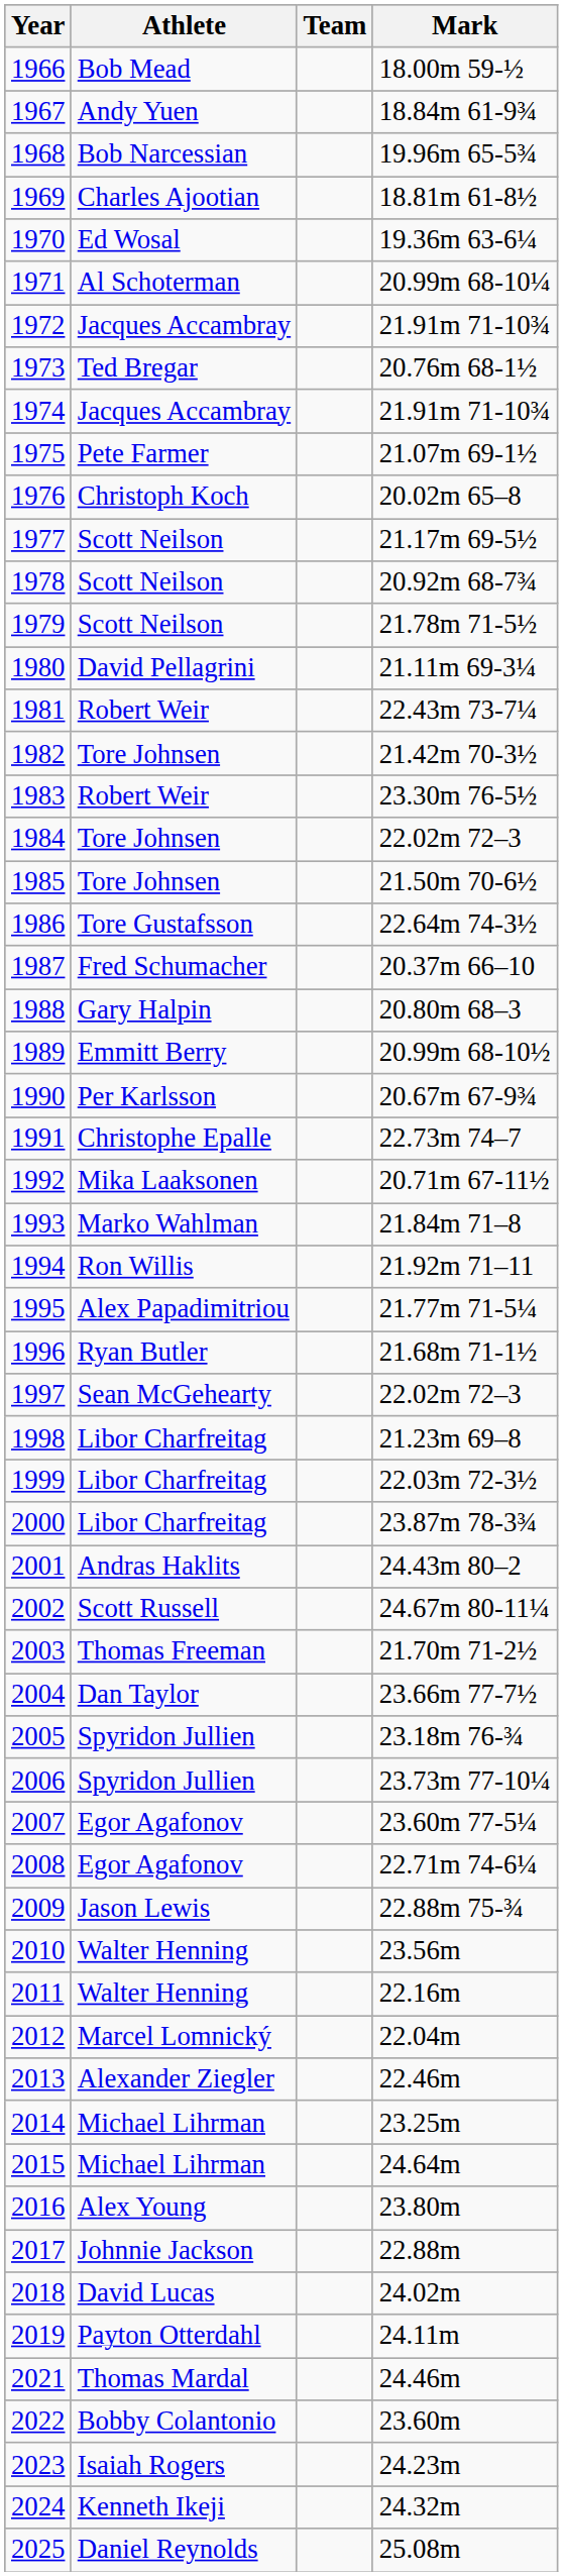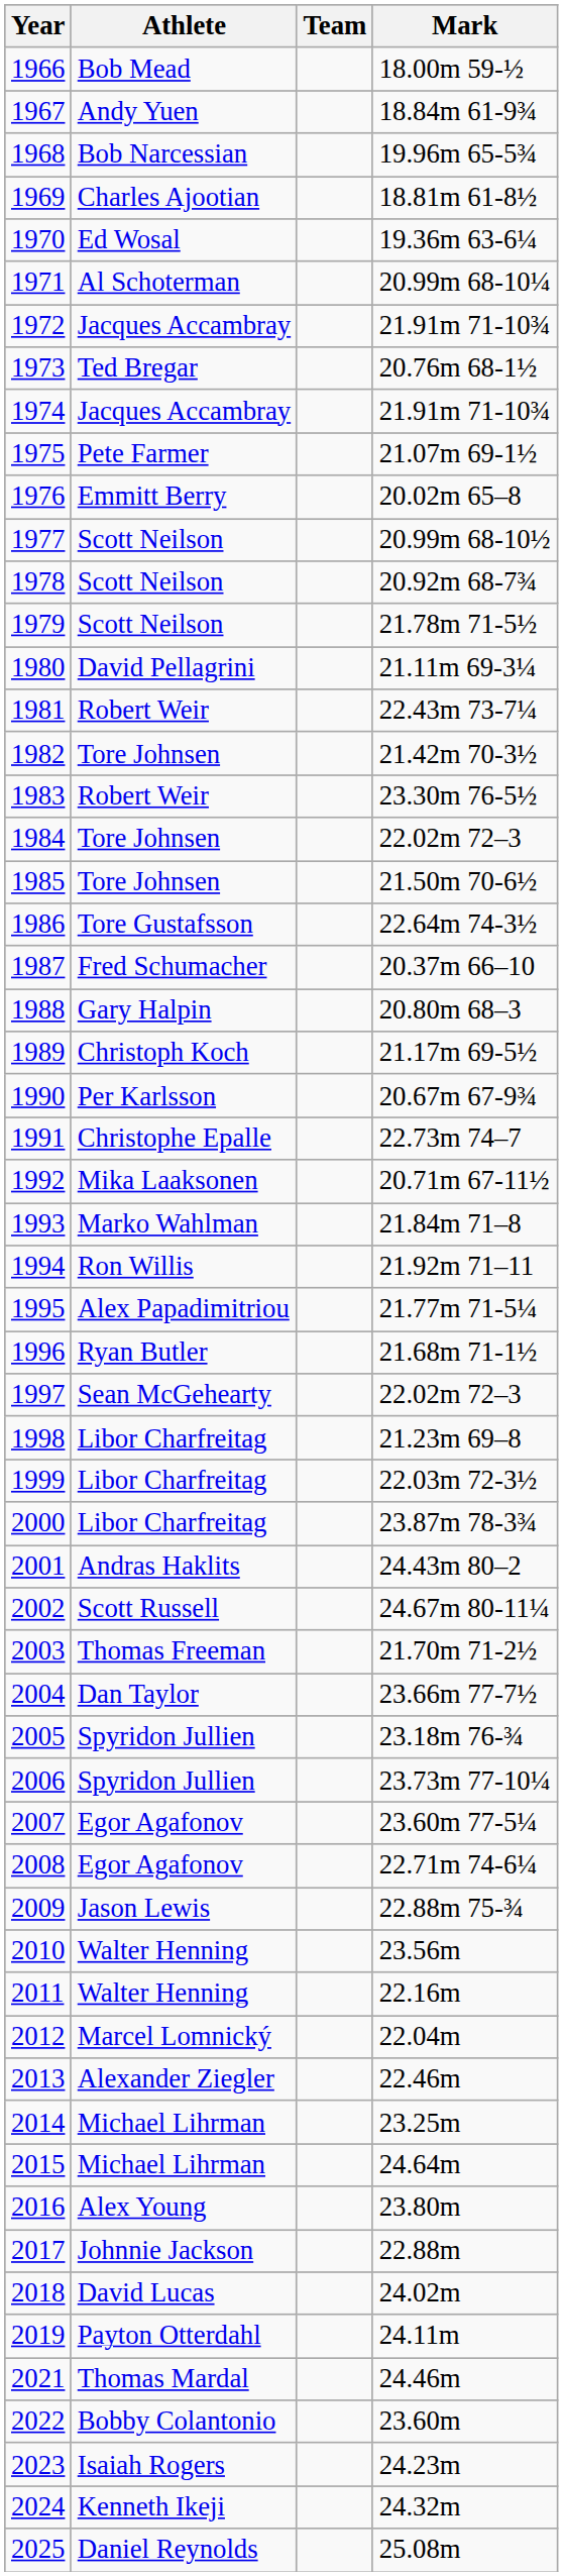1976 | Athlete: Christoph Koch -> Emmitt Berry
1977 | Mark: 21.17m 69-5½ -> 20.99m 68-10½
1989 | Athlete: Emmitt Berry -> Christoph Koch
1989 | Mark: 20.99m 68-10½ -> 21.17m 69-5½
